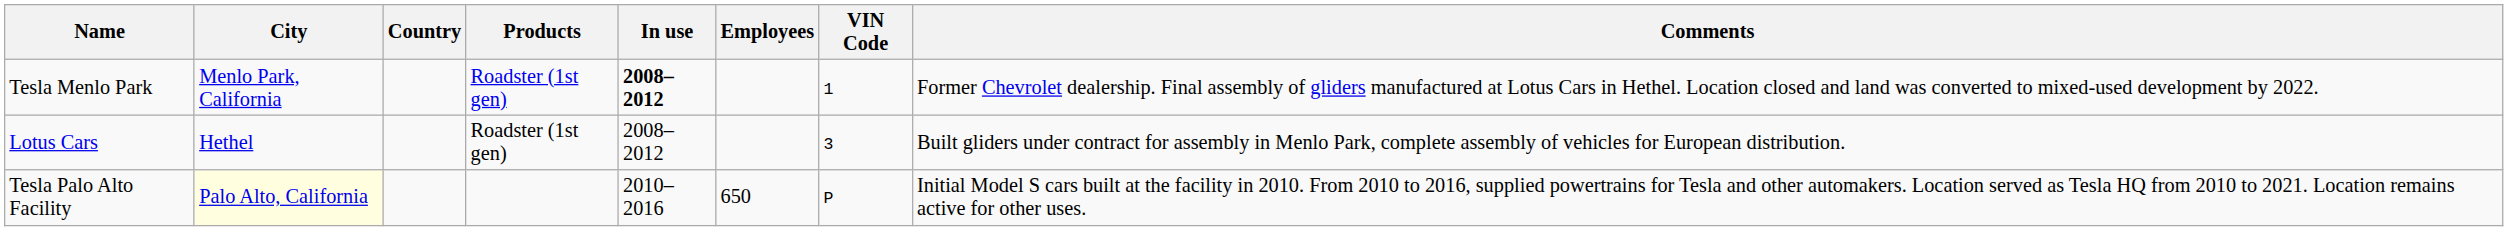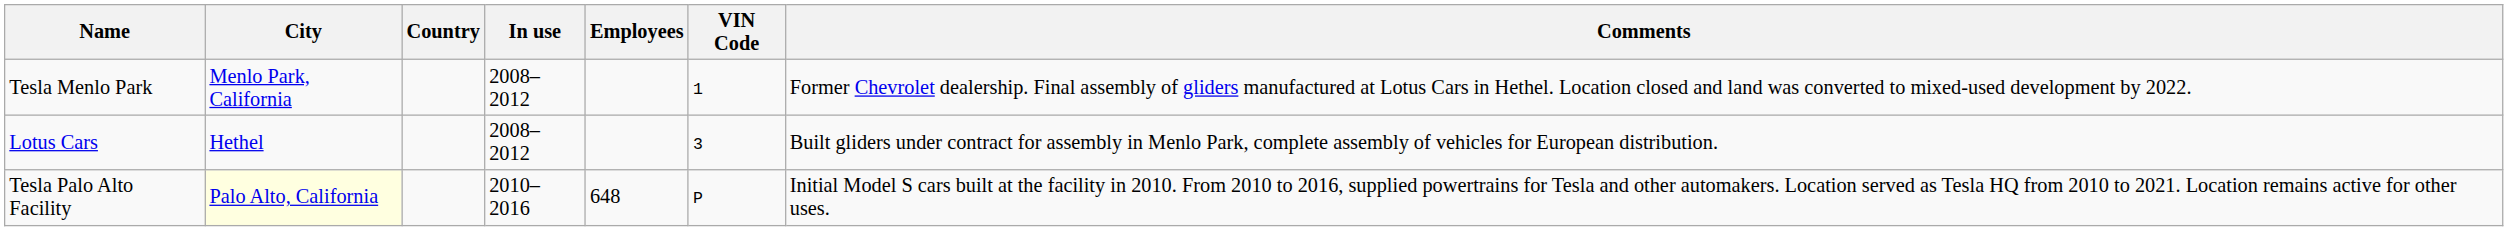- column: Products | Roadster (1st gen) | Roadster (1st gen)
Tesla Menlo Park | In use: bold -> normal
Tesla Palo Alto Facility | Employees: 650 -> 648
